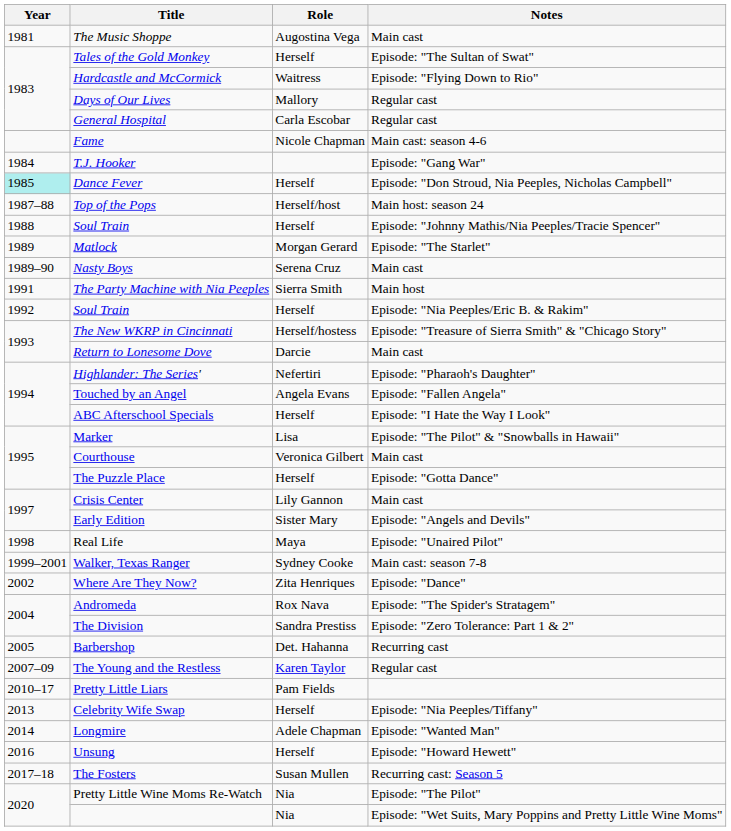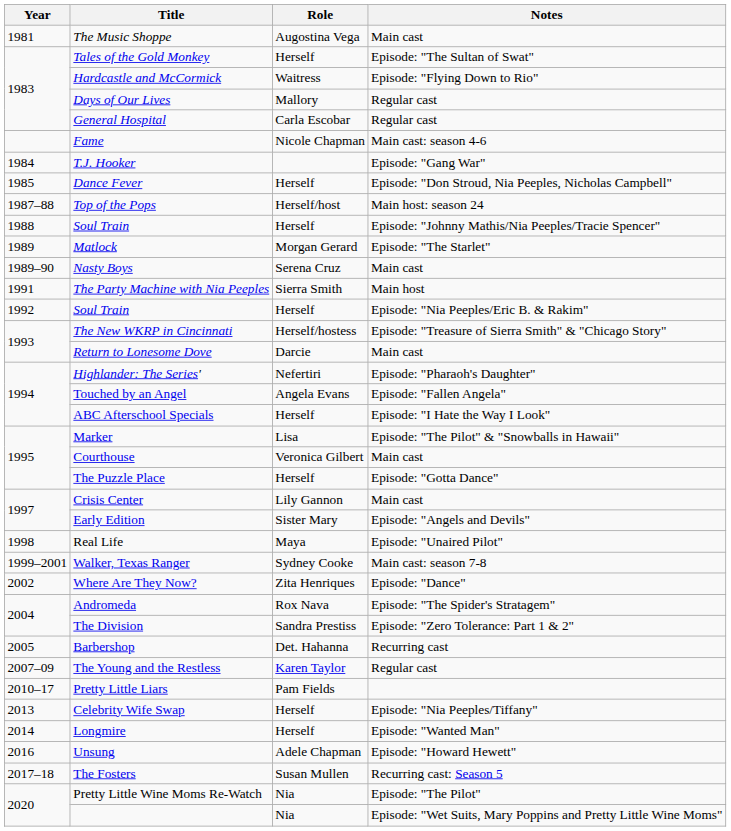Dance Fever | Year: paleturquoise background -> no background
Longmire | Role: Adele Chapman -> Herself
Unsung | Role: Herself -> Adele Chapman
